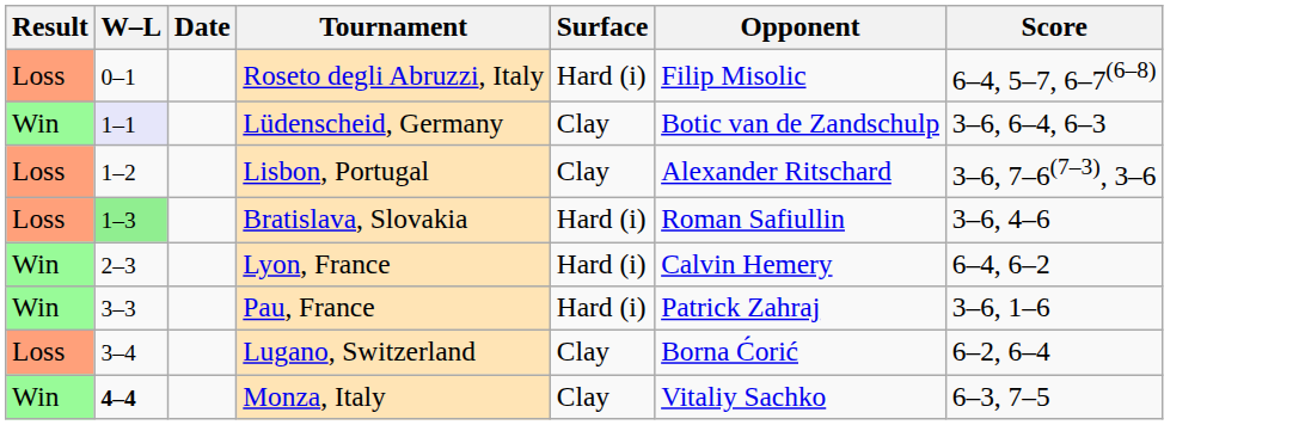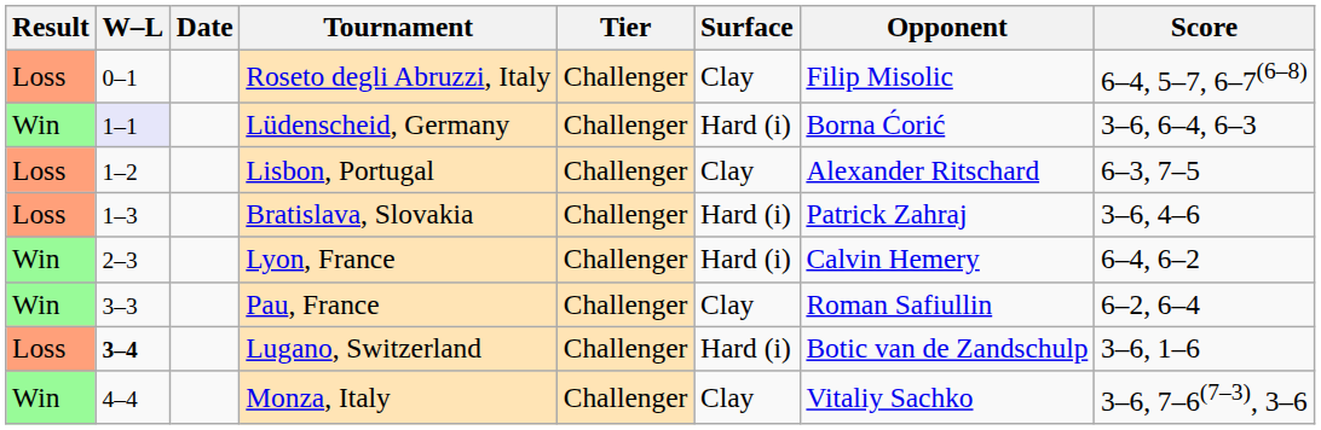+ column: Tier | Challenger | Challenger | Challenger | Challenger | Challenger | Challenger | Challenger | Challenger
Roseto degli Abruzzi, Italy | Surface: Hard (i) -> Clay
Lüdenscheid, Germany | Surface: Clay -> Hard (i)
Lüdenscheid, Germany | Opponent: Botic van de Zandschulp -> Borna Ćorić
Lisbon, Portugal | Score: 3–6, 7–6(7–3), 3–6 -> 6–3, 7–5
Bratislava, Slovakia | W–L: lightgreen background -> no background
Bratislava, Slovakia | Opponent: Roman Safiullin -> Patrick Zahraj
Pau, France | Surface: Hard (i) -> Clay
Pau, France | Opponent: Patrick Zahraj -> Roman Safiullin
Pau, France | Score: 3–6, 1–6 -> 6–2, 6–4
Lugano, Switzerland | W–L: normal -> bold
Lugano, Switzerland | Surface: Clay -> Hard (i)
Lugano, Switzerland | Opponent: Borna Ćorić -> Botic van de Zandschulp
Lugano, Switzerland | Score: 6–2, 6–4 -> 3–6, 1–6
Monza, Italy | W–L: bold -> normal
Monza, Italy | Score: 6–3, 7–5 -> 3–6, 7–6(7–3), 3–6
